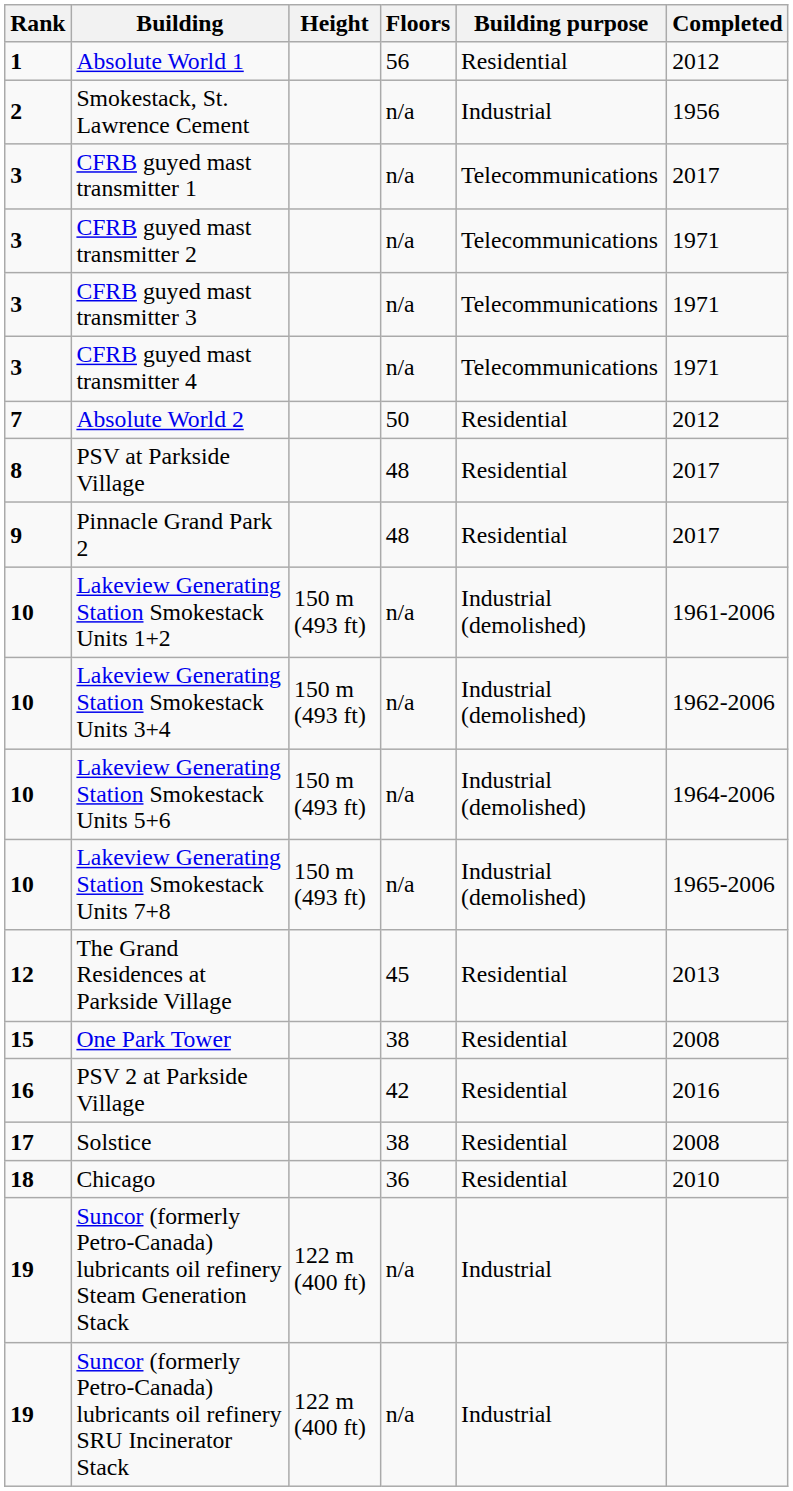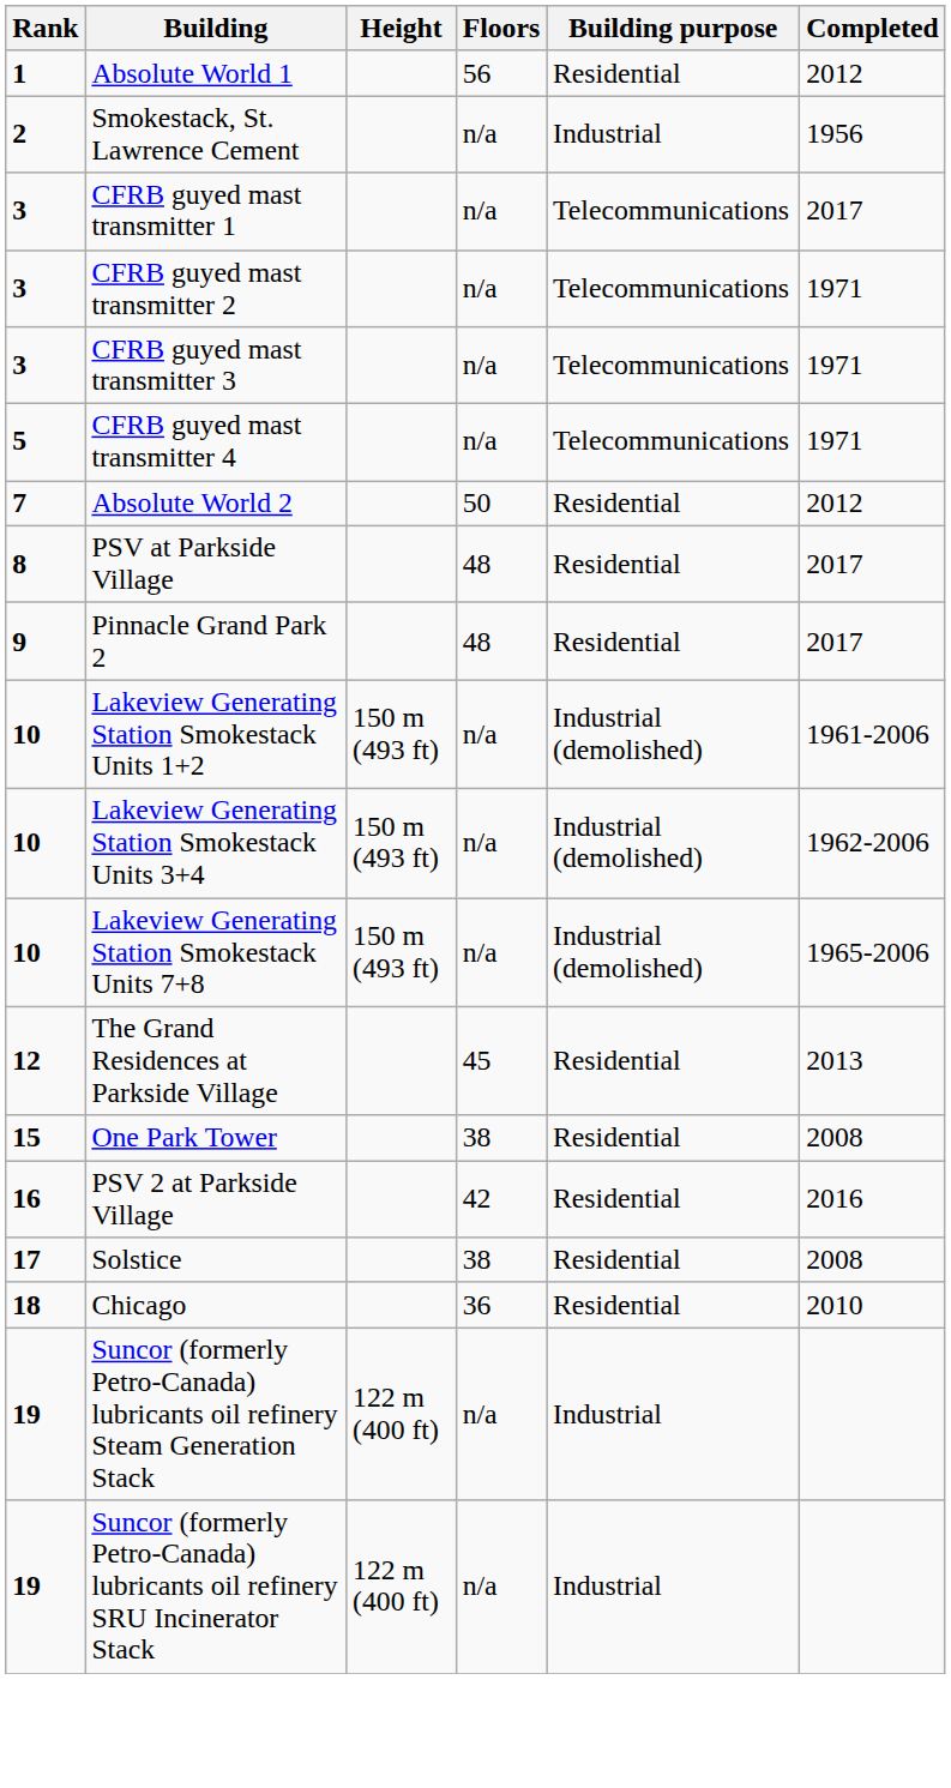CFRB guyed mast transmitter 4 | Rank: 3 -> 5
- row: 10 | Lakeview Generating Station Smokestack Units 5+6 | 150 m (493 ft) | n/a | Industrial (demolished) | 1964-2006
